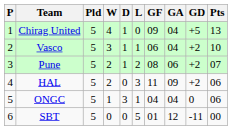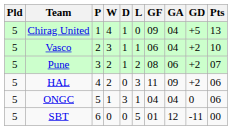columns swapped: P <-> Pld
